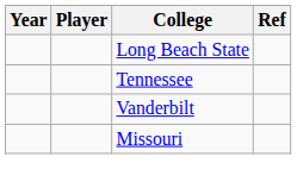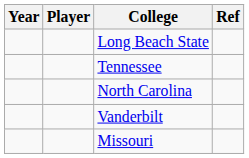+ row: North Carolina
